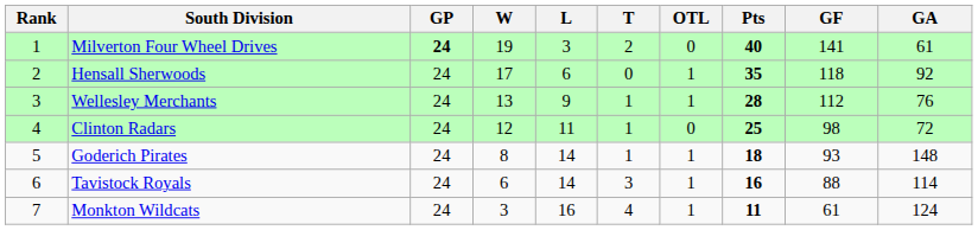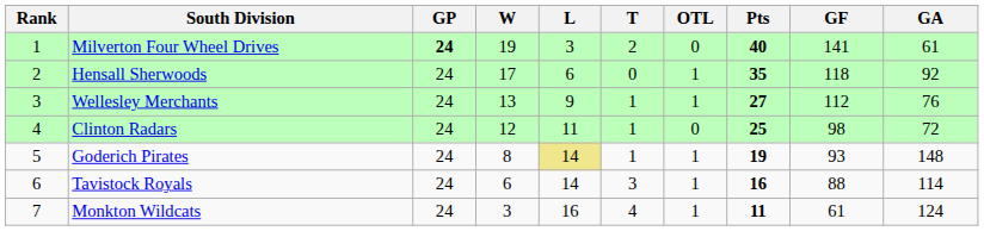Wellesley Merchants | Pts: 28 -> 27
Goderich Pirates | L: no background -> khaki background
Goderich Pirates | Pts: 18 -> 19
